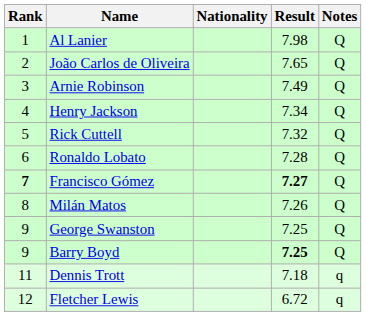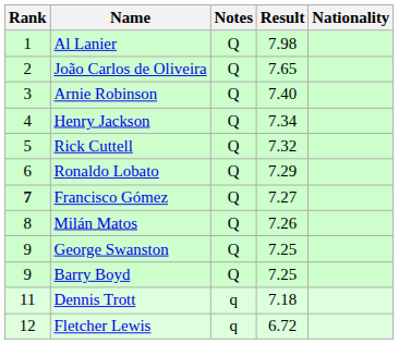columns swapped: Nationality <-> Notes
Arnie Robinson | Result: 7.49 -> 7.40
Ronaldo Lobato | Result: 7.28 -> 7.29
Francisco Gómez | Result: bold -> normal
Barry Boyd | Result: bold -> normal
